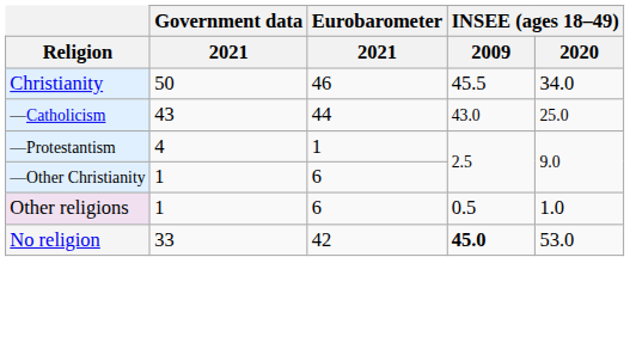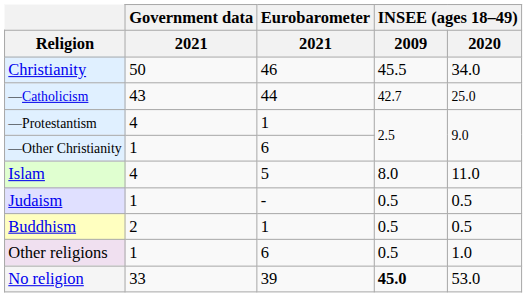—Catholicism | INSEE (ages 18–49) / 2009: 43.0 -> 42.7
+ row: Islam | 4 | 5 | 8.0 | 11.0
+ row: Judaism | 1 | - | 0.5 | 0.5
+ row: Buddhism | 2 | 1 | 0.5 | 0.5
No religion | Eurobarometer / 2021: 42 -> 39
